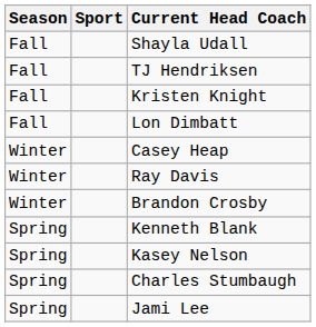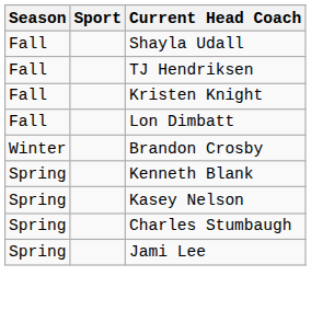- row: Winter | Casey Heap
- row: Winter | Ray Davis
